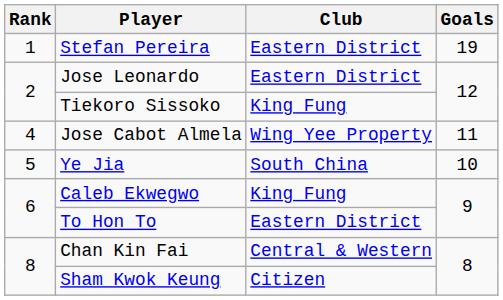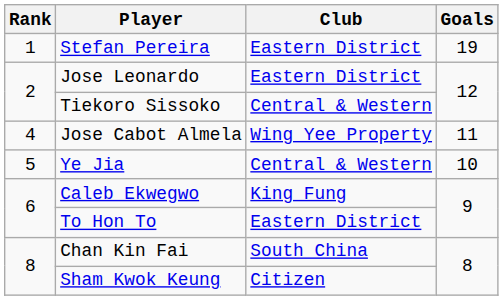Tiekoro Sissoko | Club: King Fung -> Central & Western
Ye Jia | Club: South China -> Central & Western
Chan Kin Fai | Club: Central & Western -> South China
